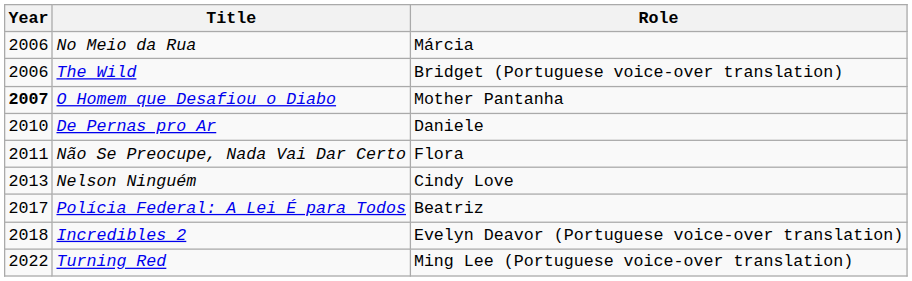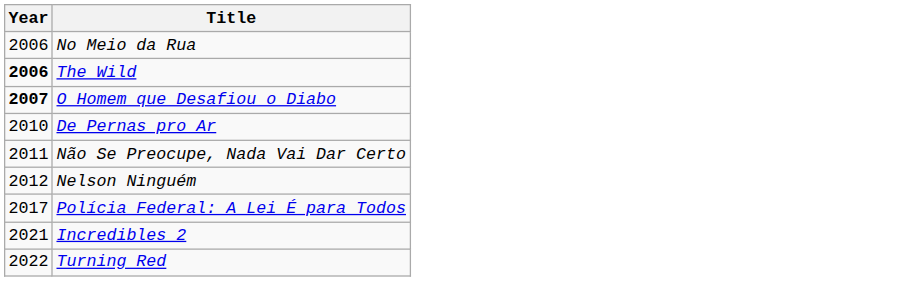- column: Role | Márcia | Bridget (Portuguese voice-over translation) | Mother Pantanha | Daniele | Flora | Cindy Love | Beatriz | Evelyn Deavor (Portuguese voice-over translation) | Ming Lee (Portuguese voice-over translation)
The Wild | Year: normal -> bold
Nelson Ninguém | Year: 2013 -> 2012
Incredibles 2 | Year: 2018 -> 2021
